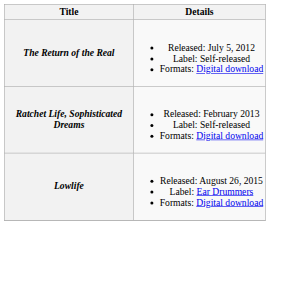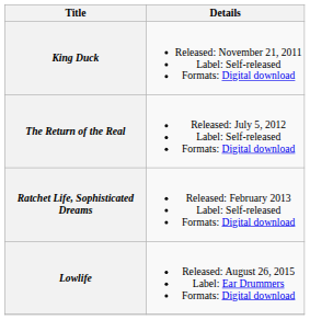+ row: King Duck | Released: November 21, 2011 Label: Self-released Formats: Digital download
